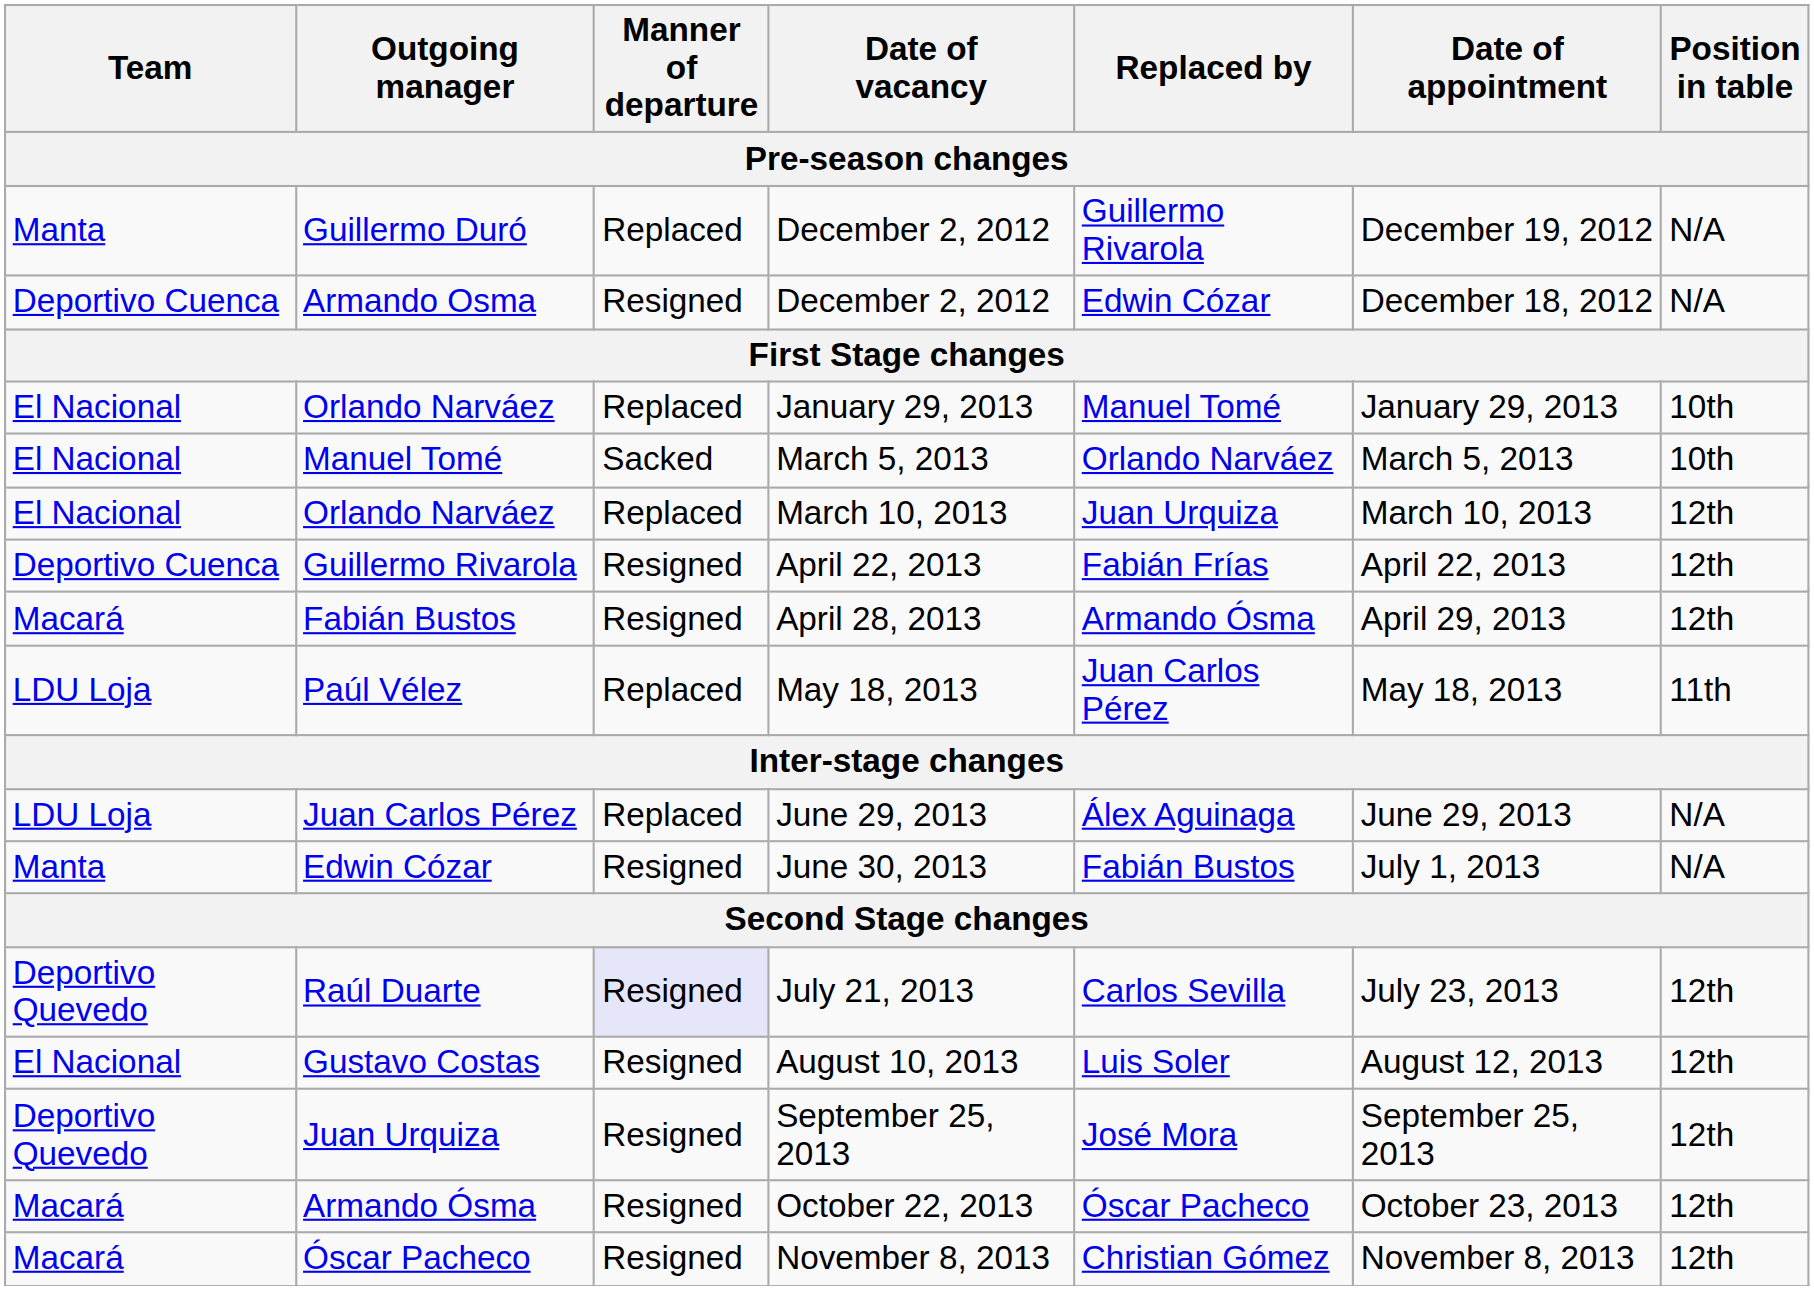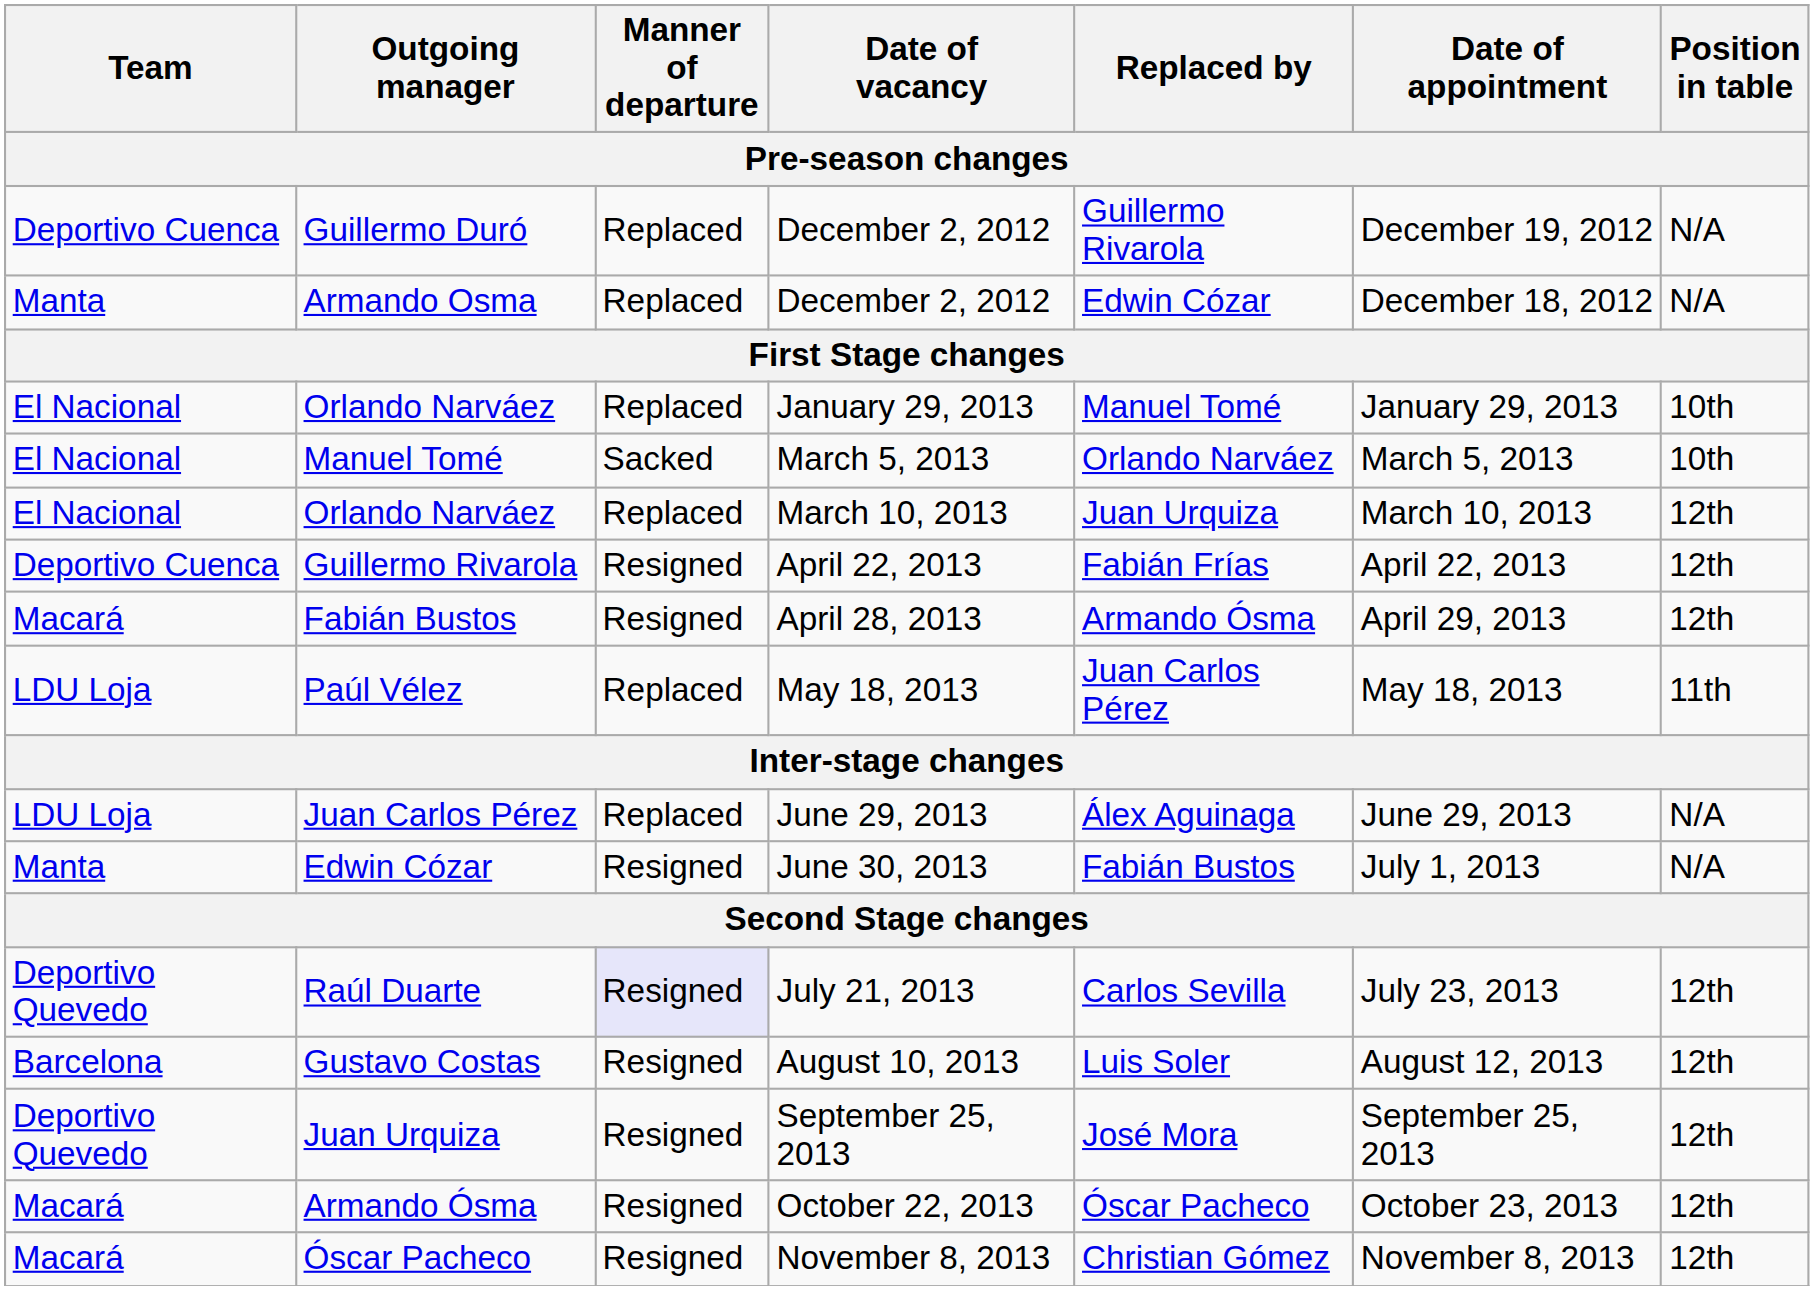Guillermo Duró | Team: Manta -> Deportivo Cuenca
Armando Osma | Team: Deportivo Cuenca -> Manta
Armando Osma | Manner of departure: Resigned -> Replaced
Gustavo Costas | Team: El Nacional -> Barcelona
